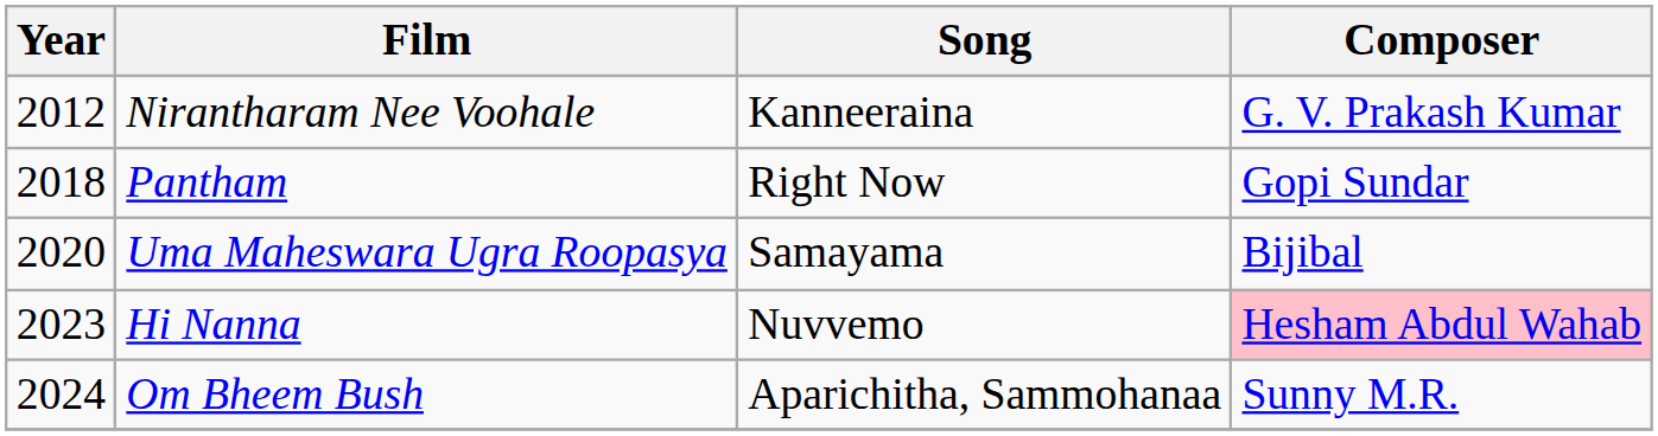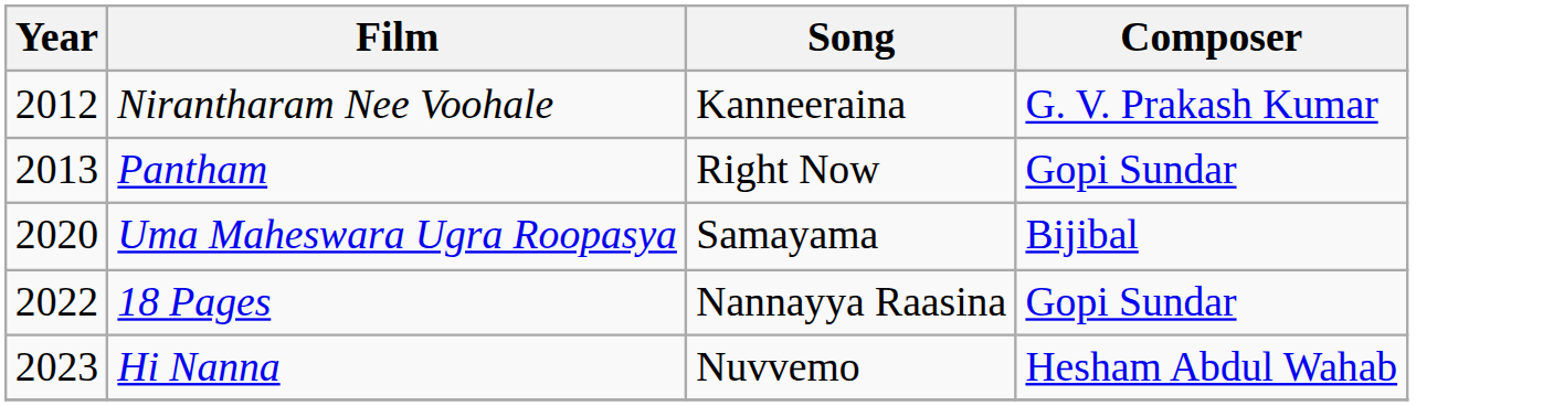Pantham | Year: 2018 -> 2013
+ row: 2022 | 18 Pages | Nannayya Raasina | Gopi Sundar
Hi Nanna | Composer: pink background -> no background
- row: 2024 | Om Bheem Bush | Aparichitha, Sammohanaa | Sunny M.R.
